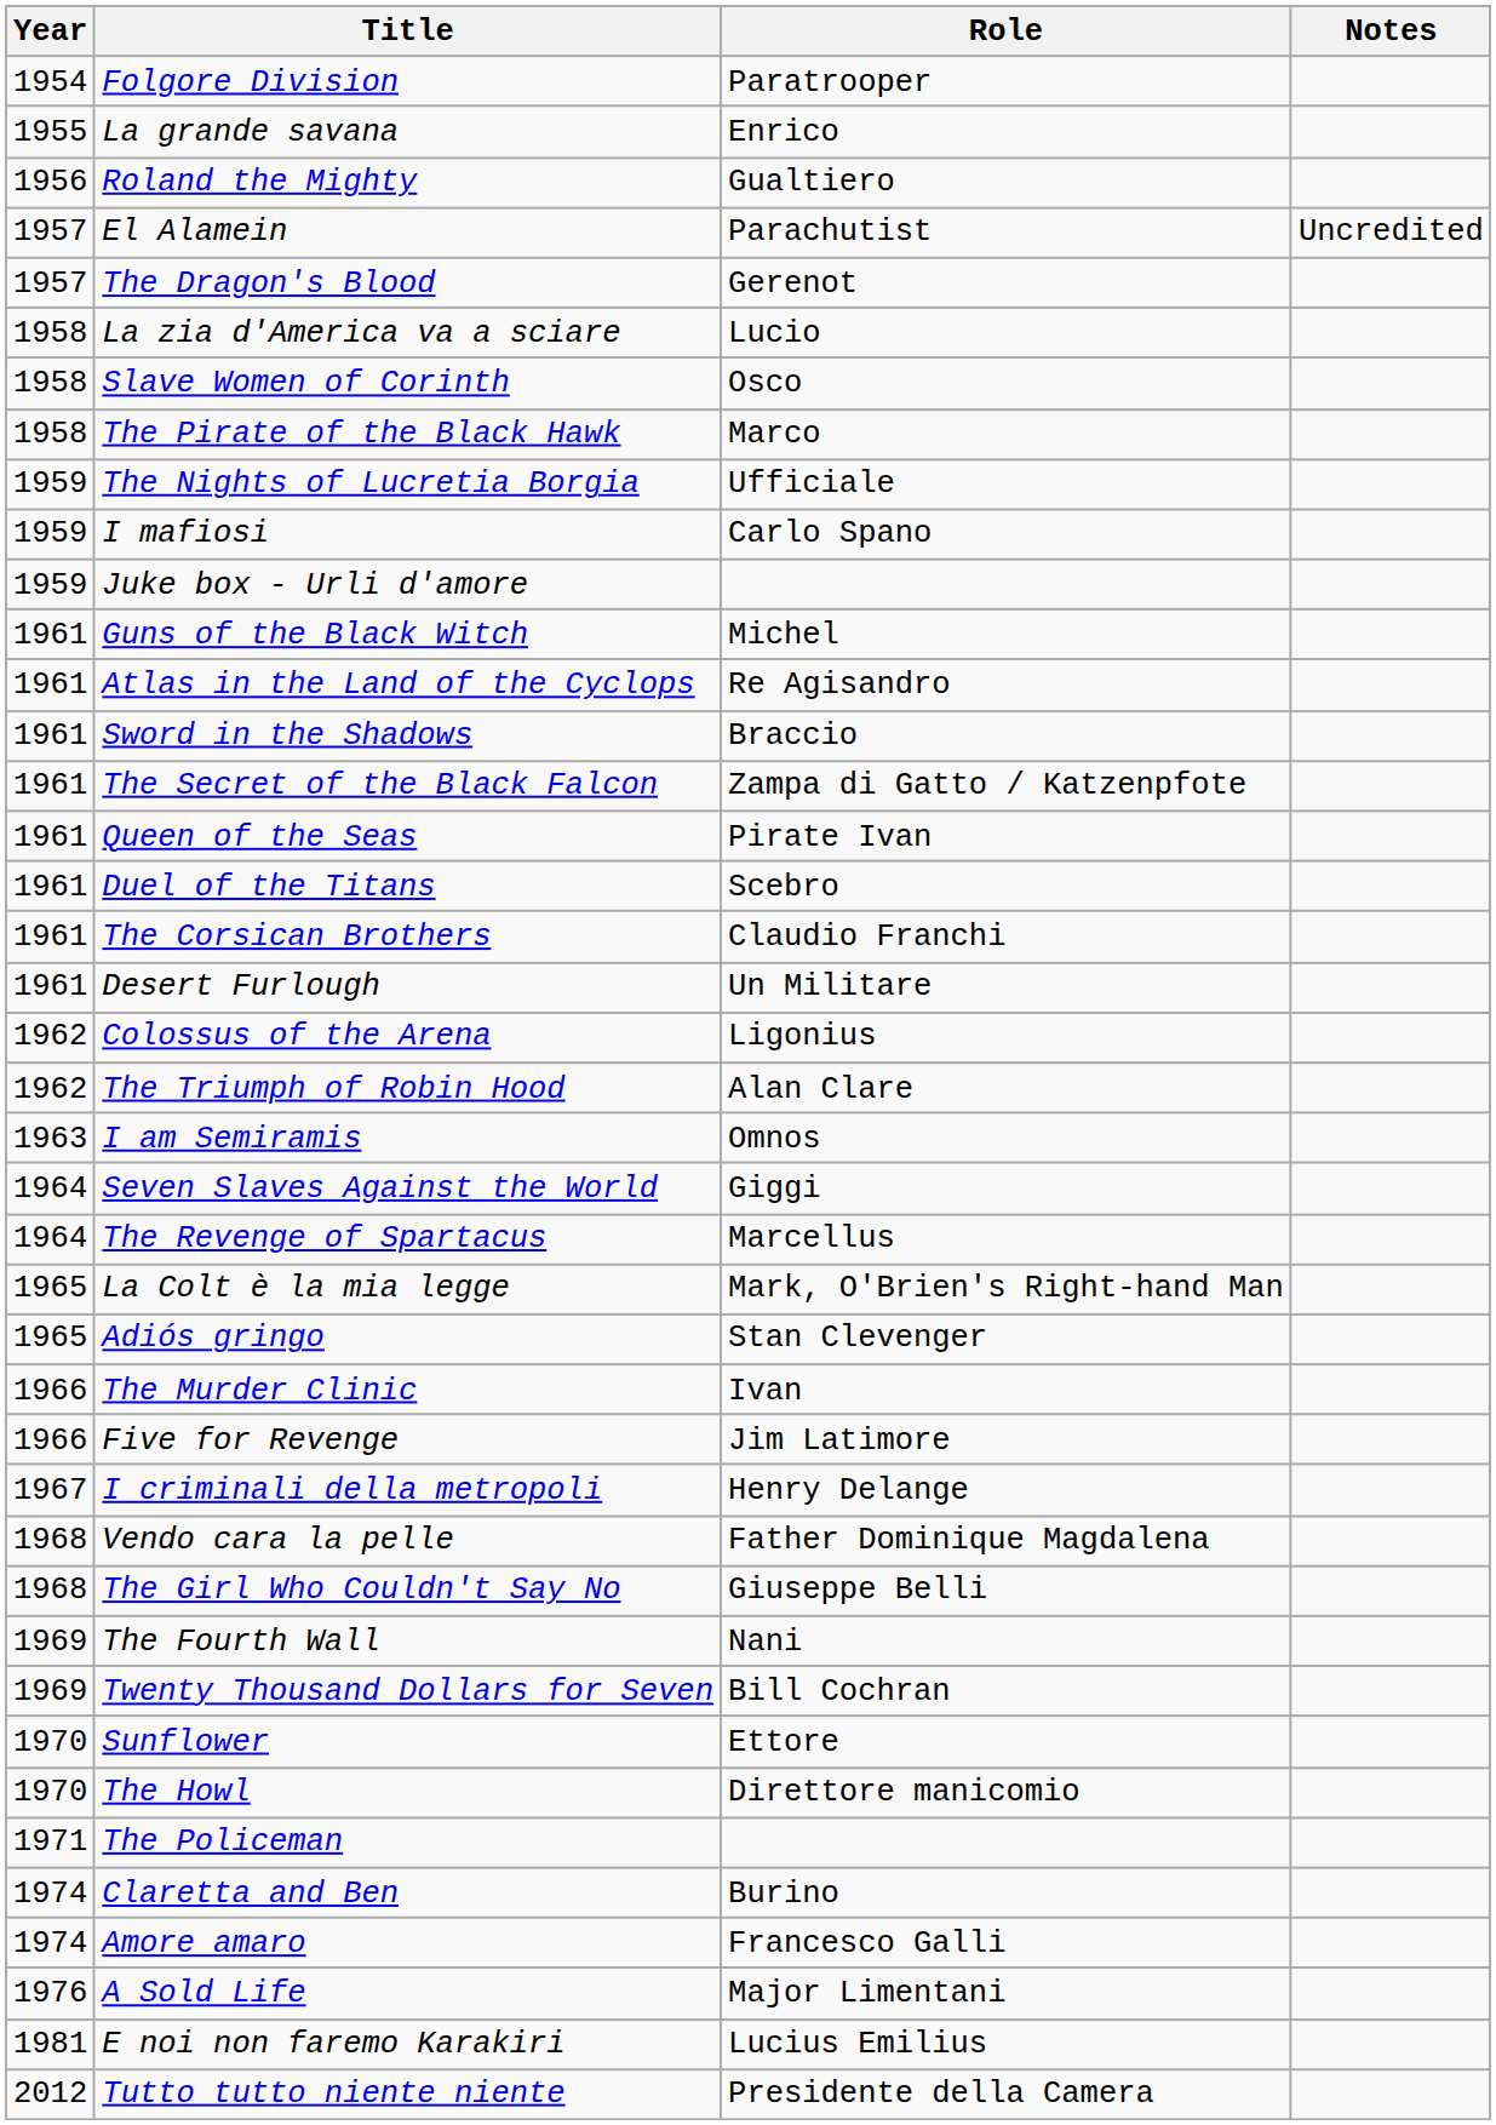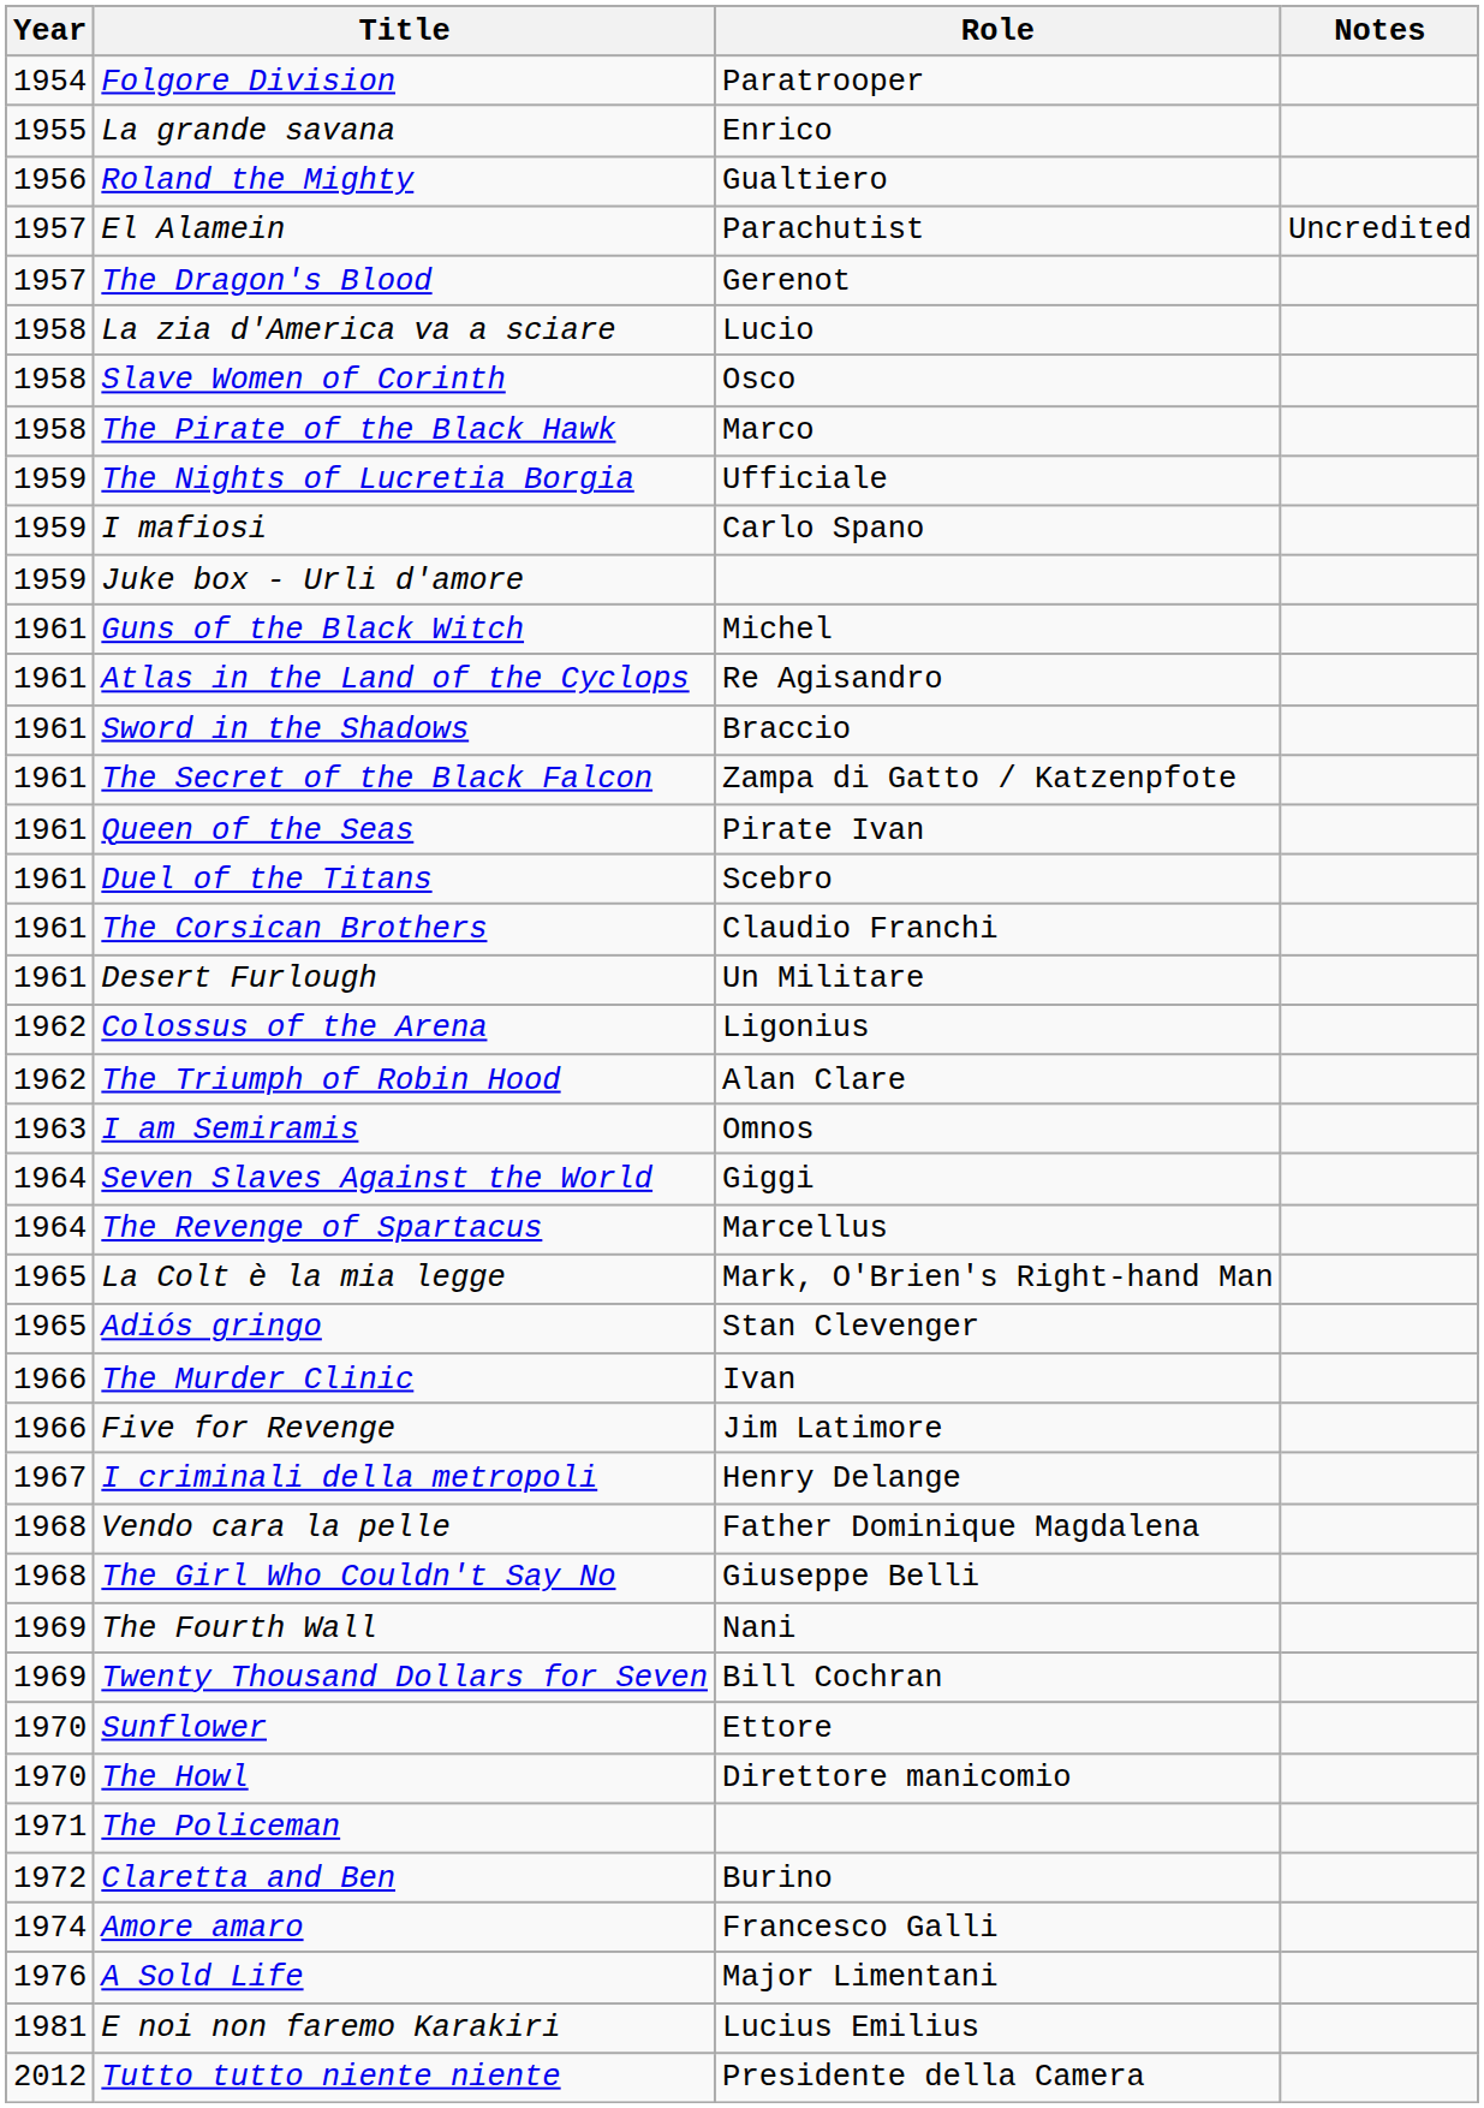Claretta and Ben | Year: 1974 -> 1972
